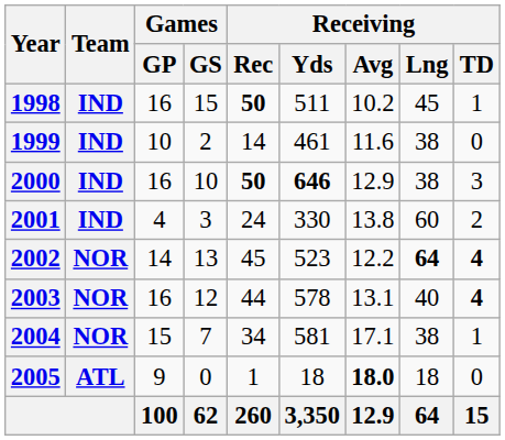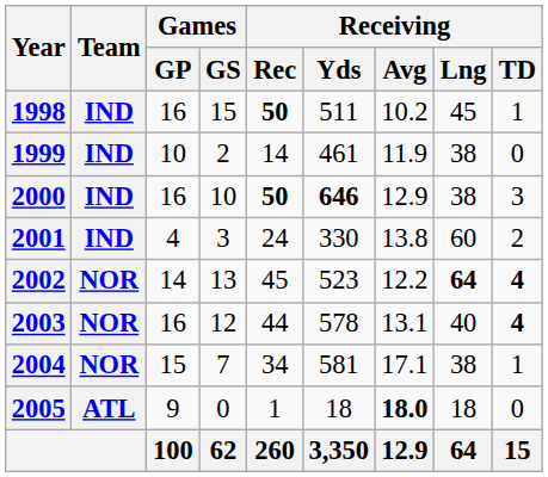1999 | Receiving / Avg: 11.6 -> 11.9
